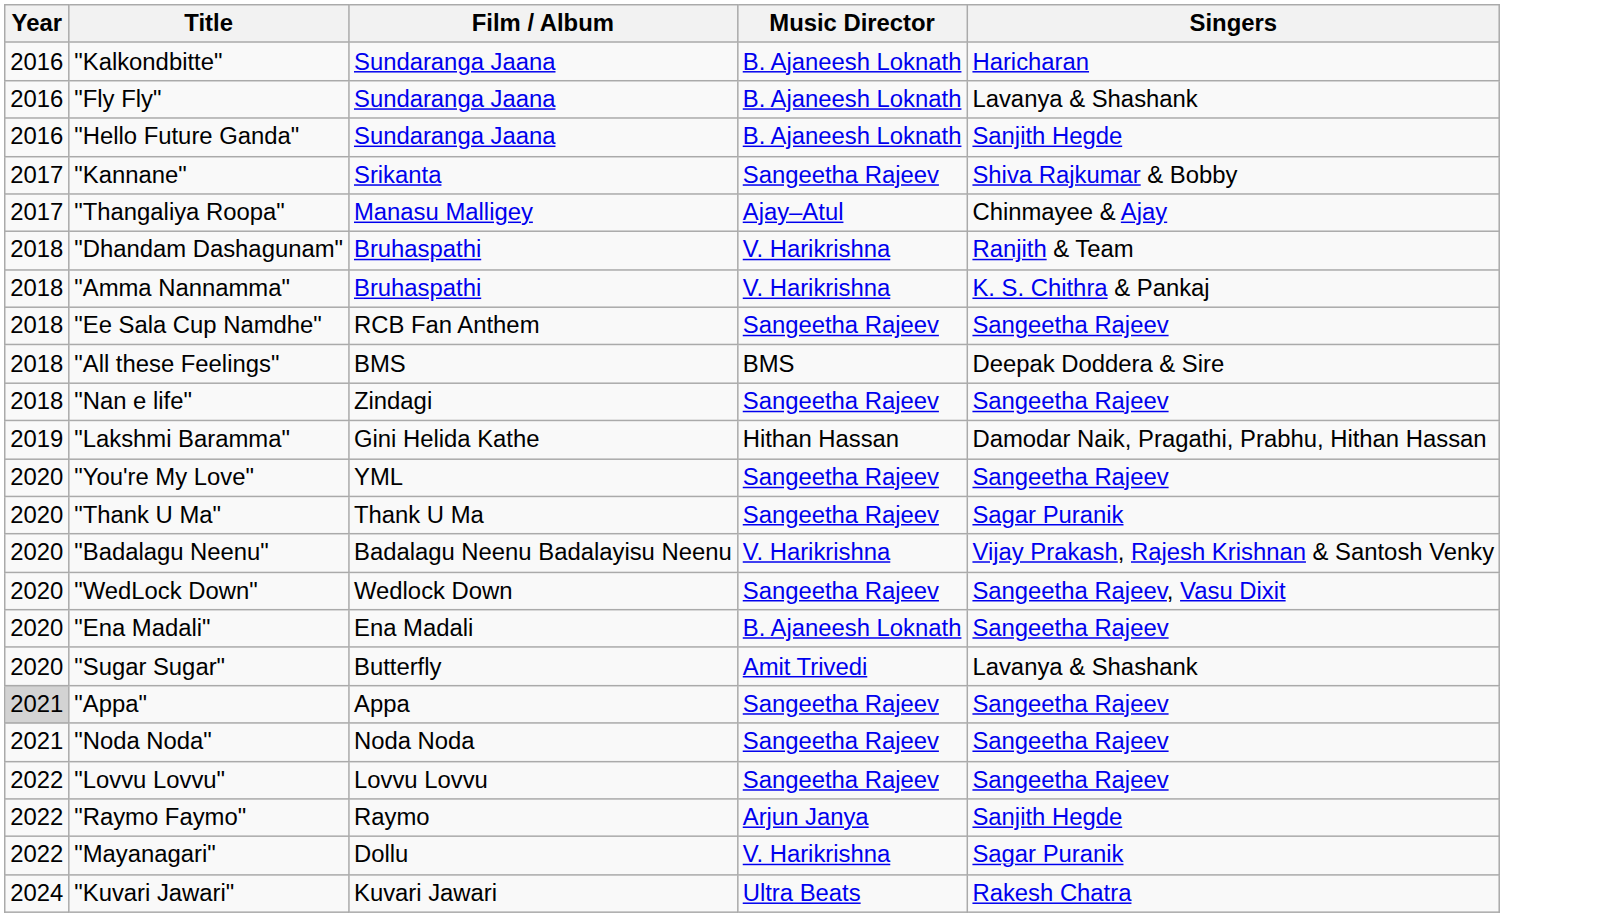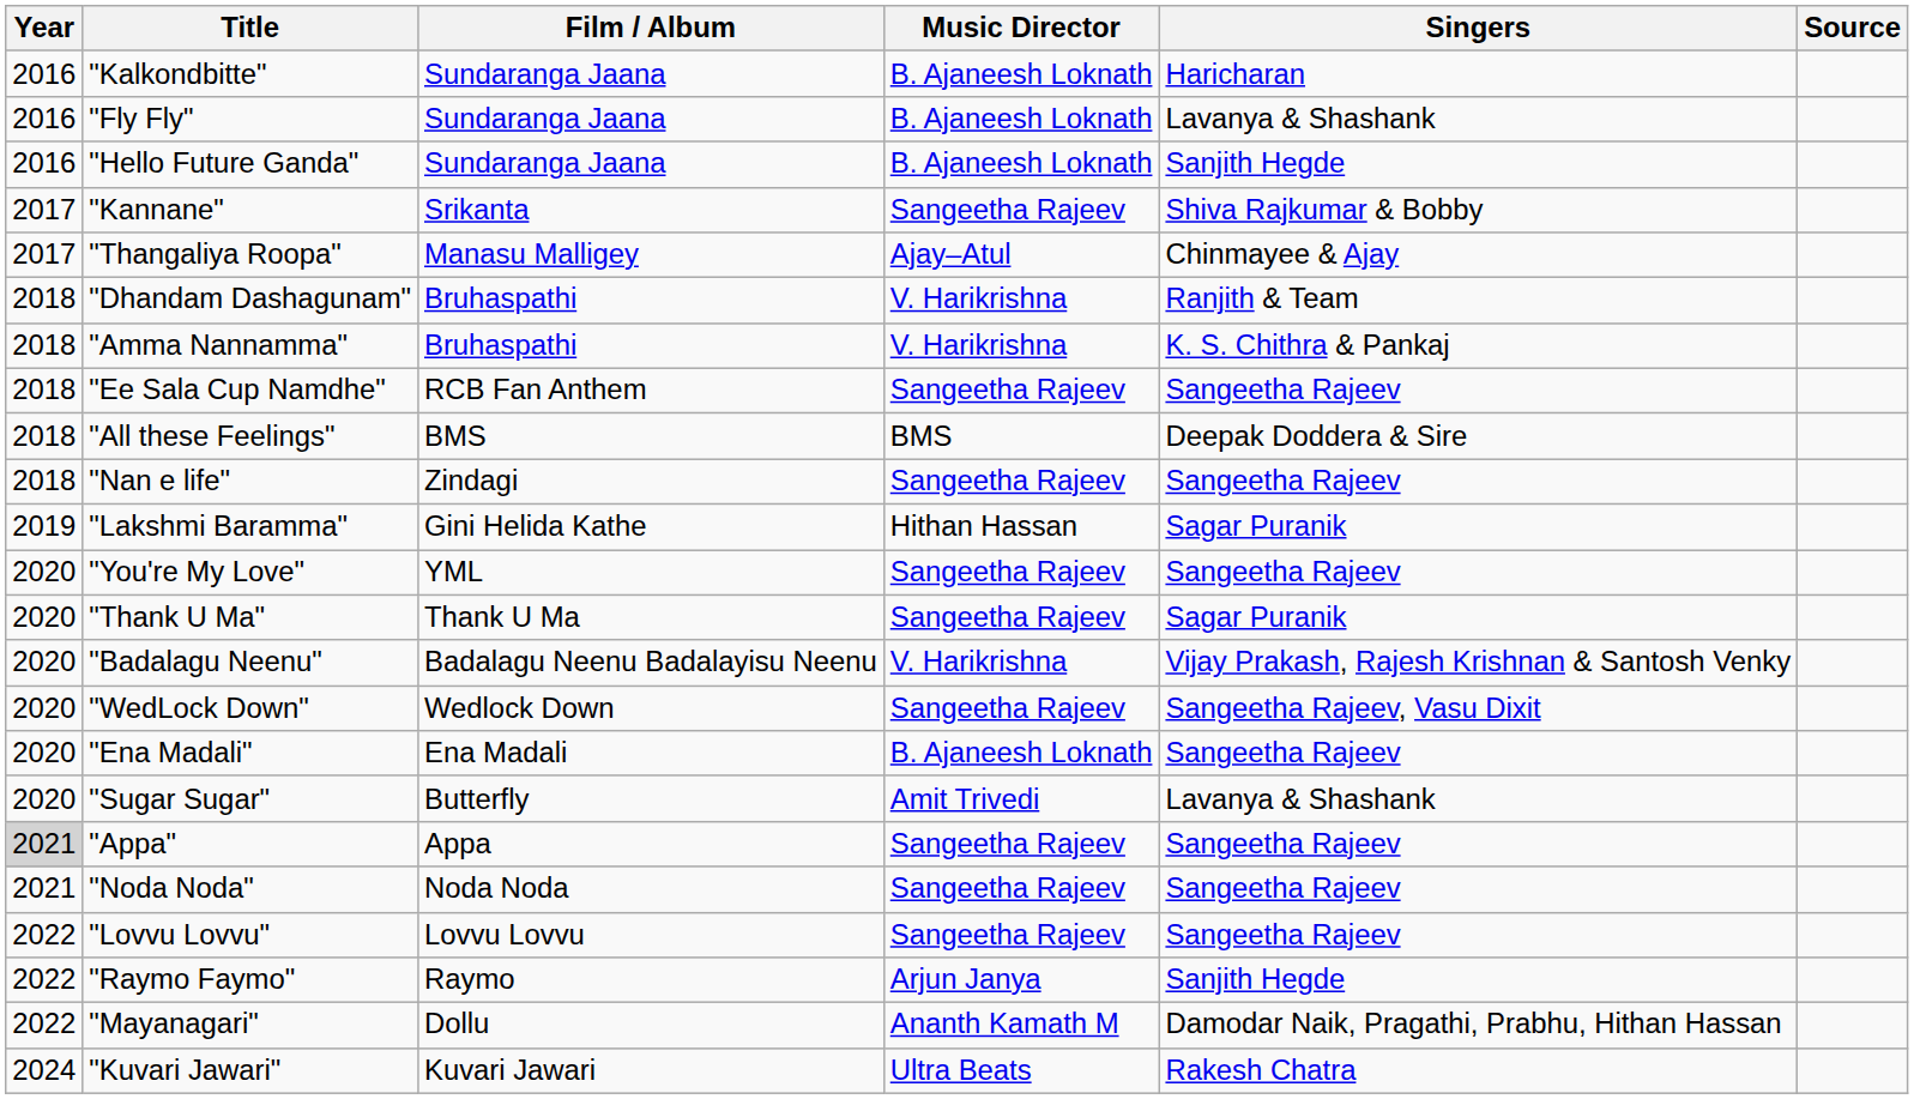+ column: Source
"Lakshmi Baramma" | Singers: Damodar Naik, Pragathi, Prabhu, Hithan Hassan -> Sagar Puranik
"Mayanagari" | Music Director: V. Harikrishna -> Ananth Kamath M
"Mayanagari" | Singers: Sagar Puranik -> Damodar Naik, Pragathi, Prabhu, Hithan Hassan
